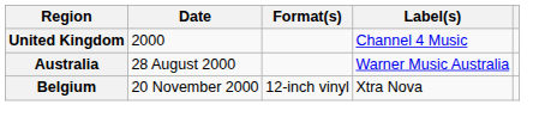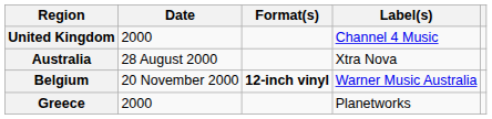Australia | Label(s): Warner Music Australia -> Xtra Nova
Belgium | Format(s): normal -> bold
Belgium | Label(s): Xtra Nova -> Warner Music Australia
+ row: Greece | 2000 | Planetworks
